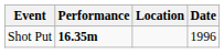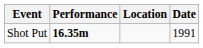Shot Put | Date: 1996 -> 1991
